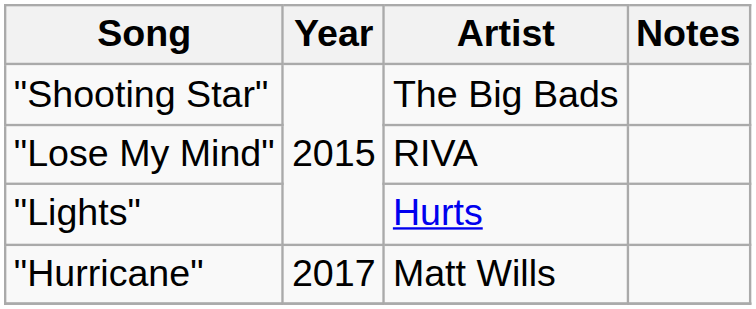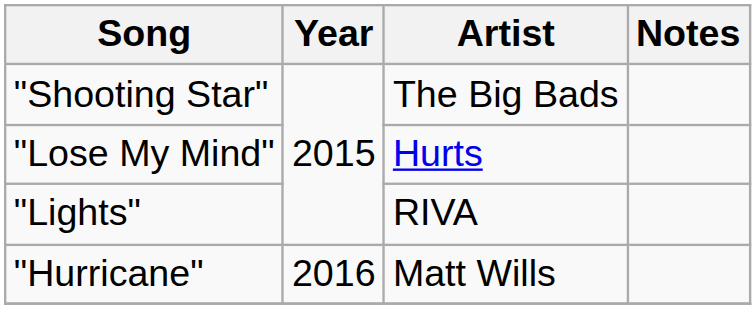"Lose My Mind" | Artist: RIVA -> Hurts
"Lights" | Artist: Hurts -> RIVA
"Hurricane" | Year: 2017 -> 2016
